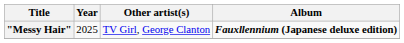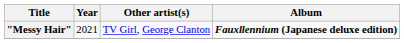"Messy Hair" | Year: 2025 -> 2021
